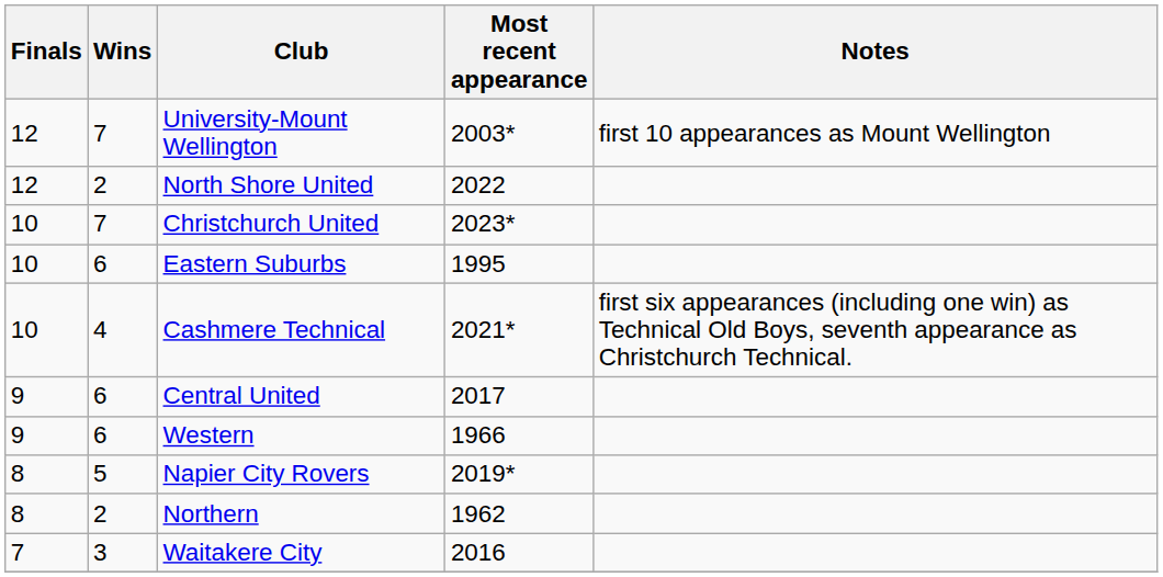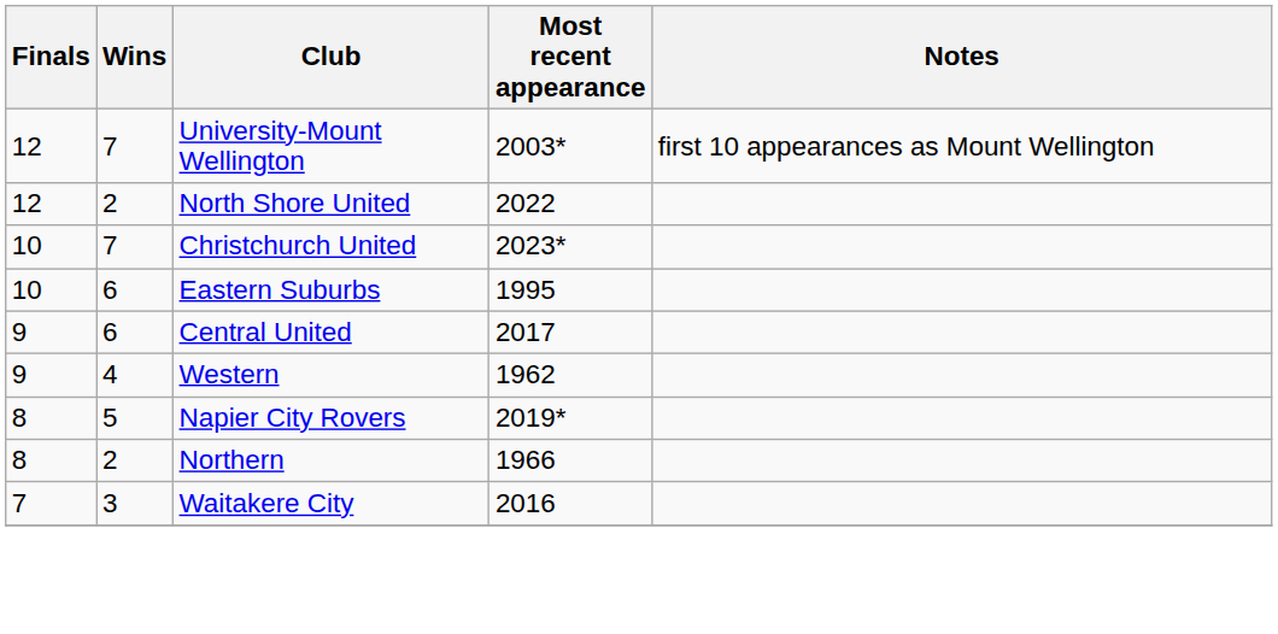- row: 10 | 4 | Cashmere Technical | 2021* | first six appearances (including one win) as Technical Old Boys, seventh appearance as Christchurch Technical.
Western | Wins: 6 -> 4
Western | Most recent appearance: 1966 -> 1962
Northern | Most recent appearance: 1962 -> 1966
